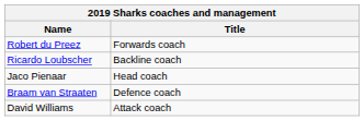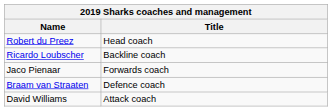Robert du Preez | Title: Forwards coach -> Head coach
Jaco Pienaar | Title: Head coach -> Forwards coach
